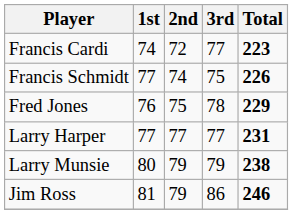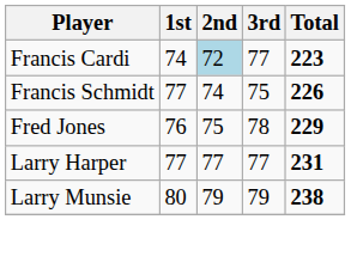Francis Cardi | 2nd: no background -> lightblue background
- row: Jim Ross | 81 | 79 | 86 | 246
